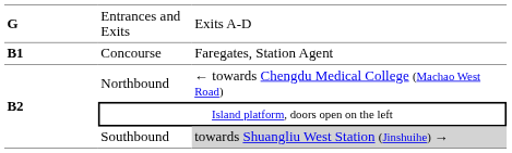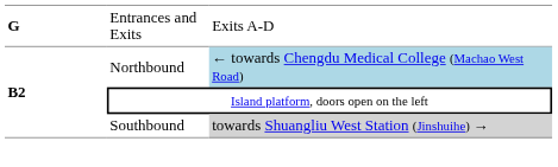- row: B1 | Concourse | Faregates, Station Agent
Northbound | column 3: no background -> lightblue background
